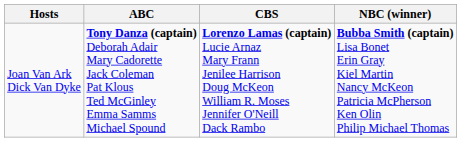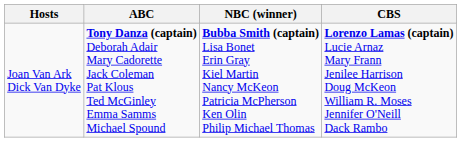columns swapped: CBS <-> NBC (winner)
